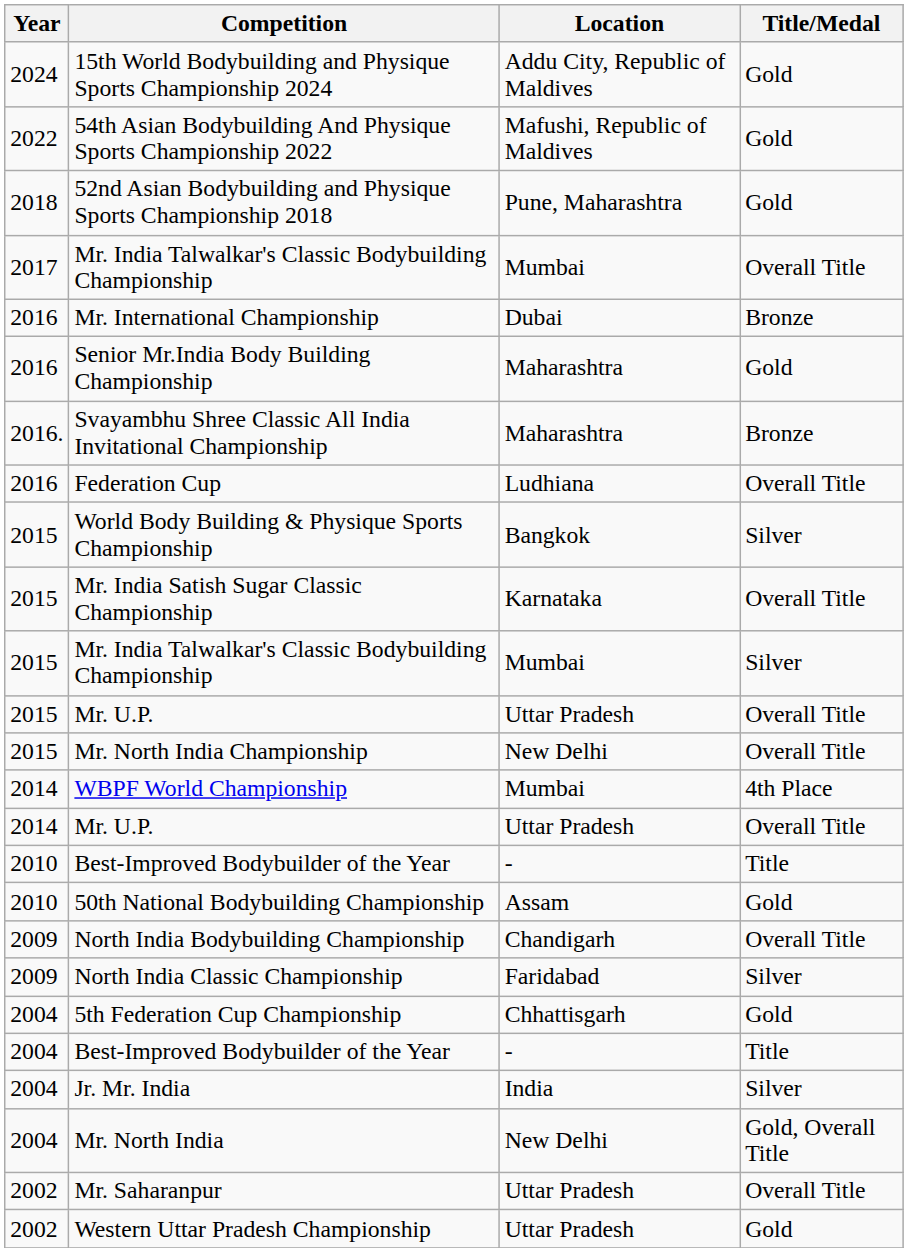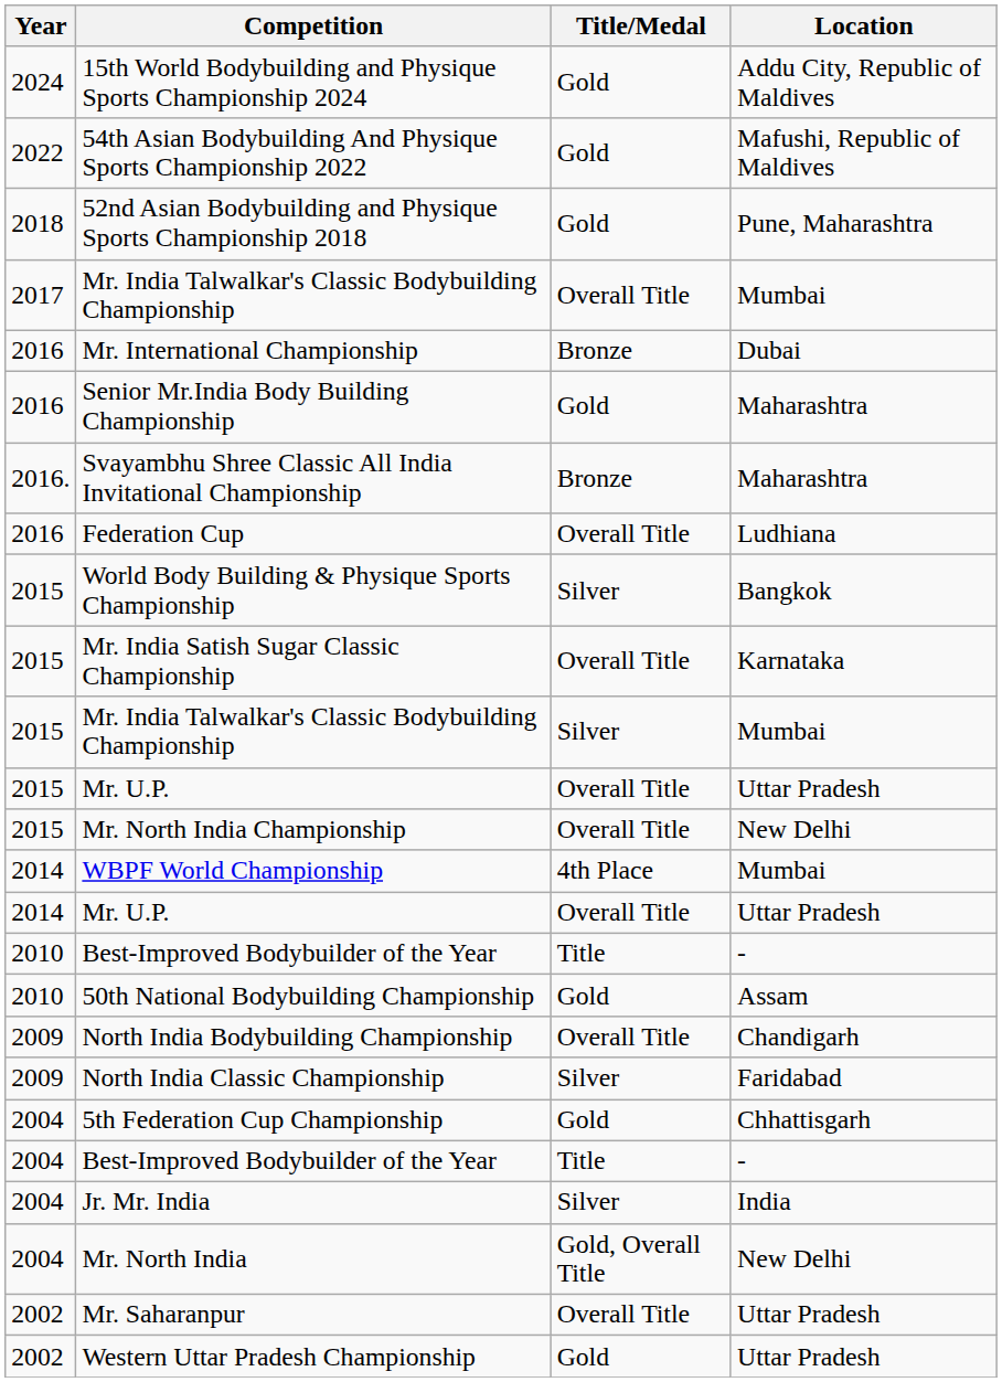columns swapped: Location <-> Title/Medal
